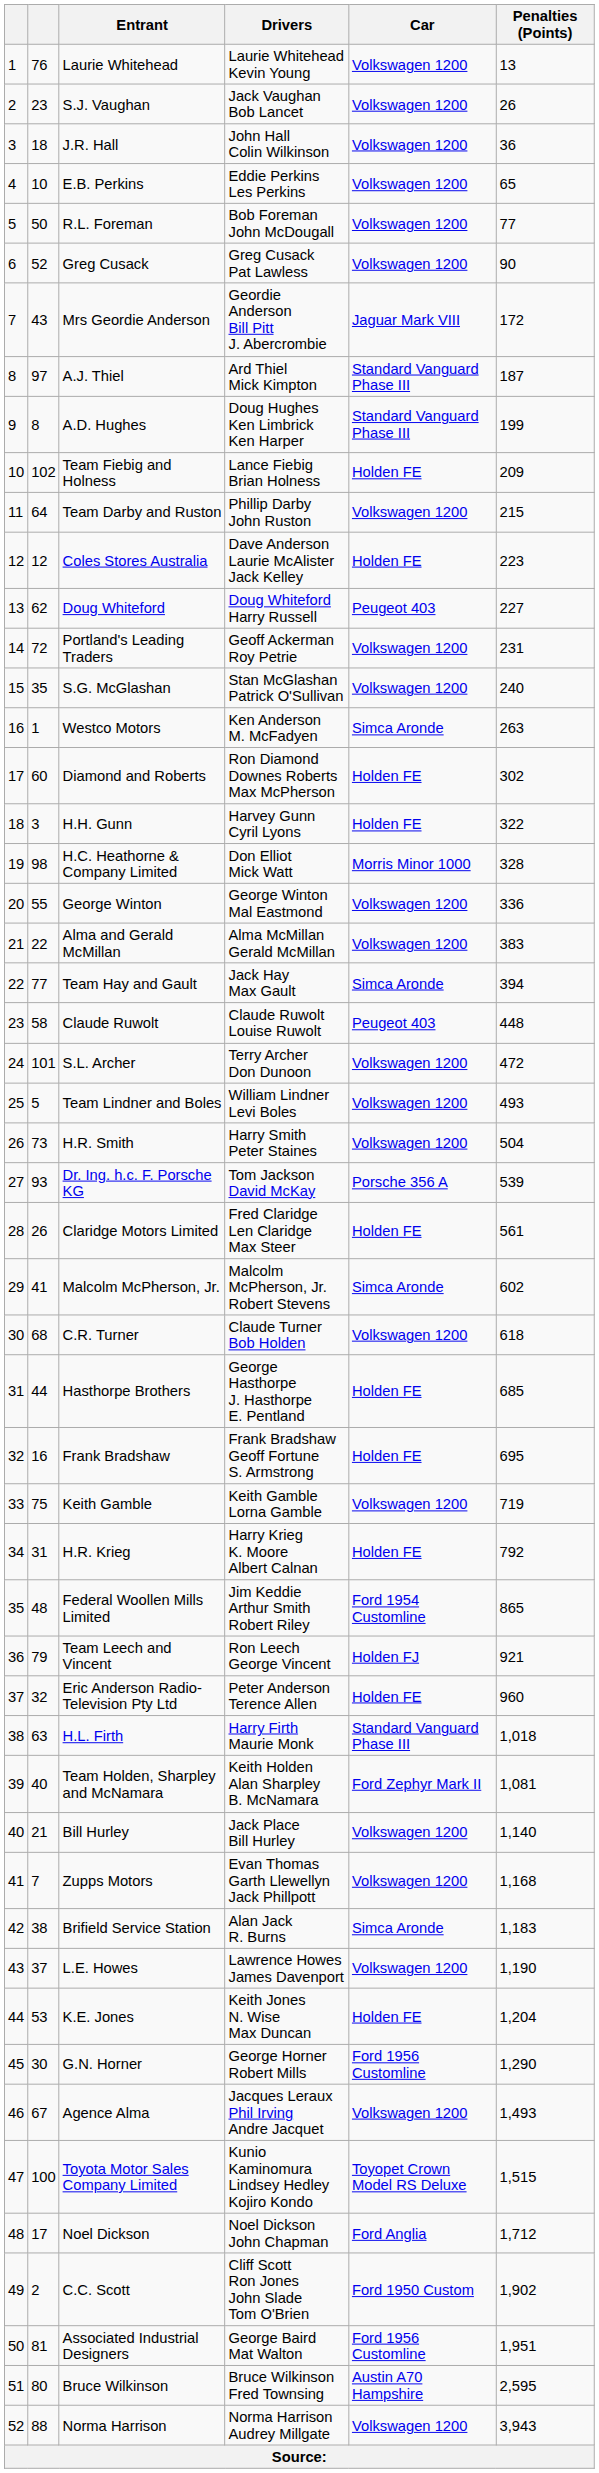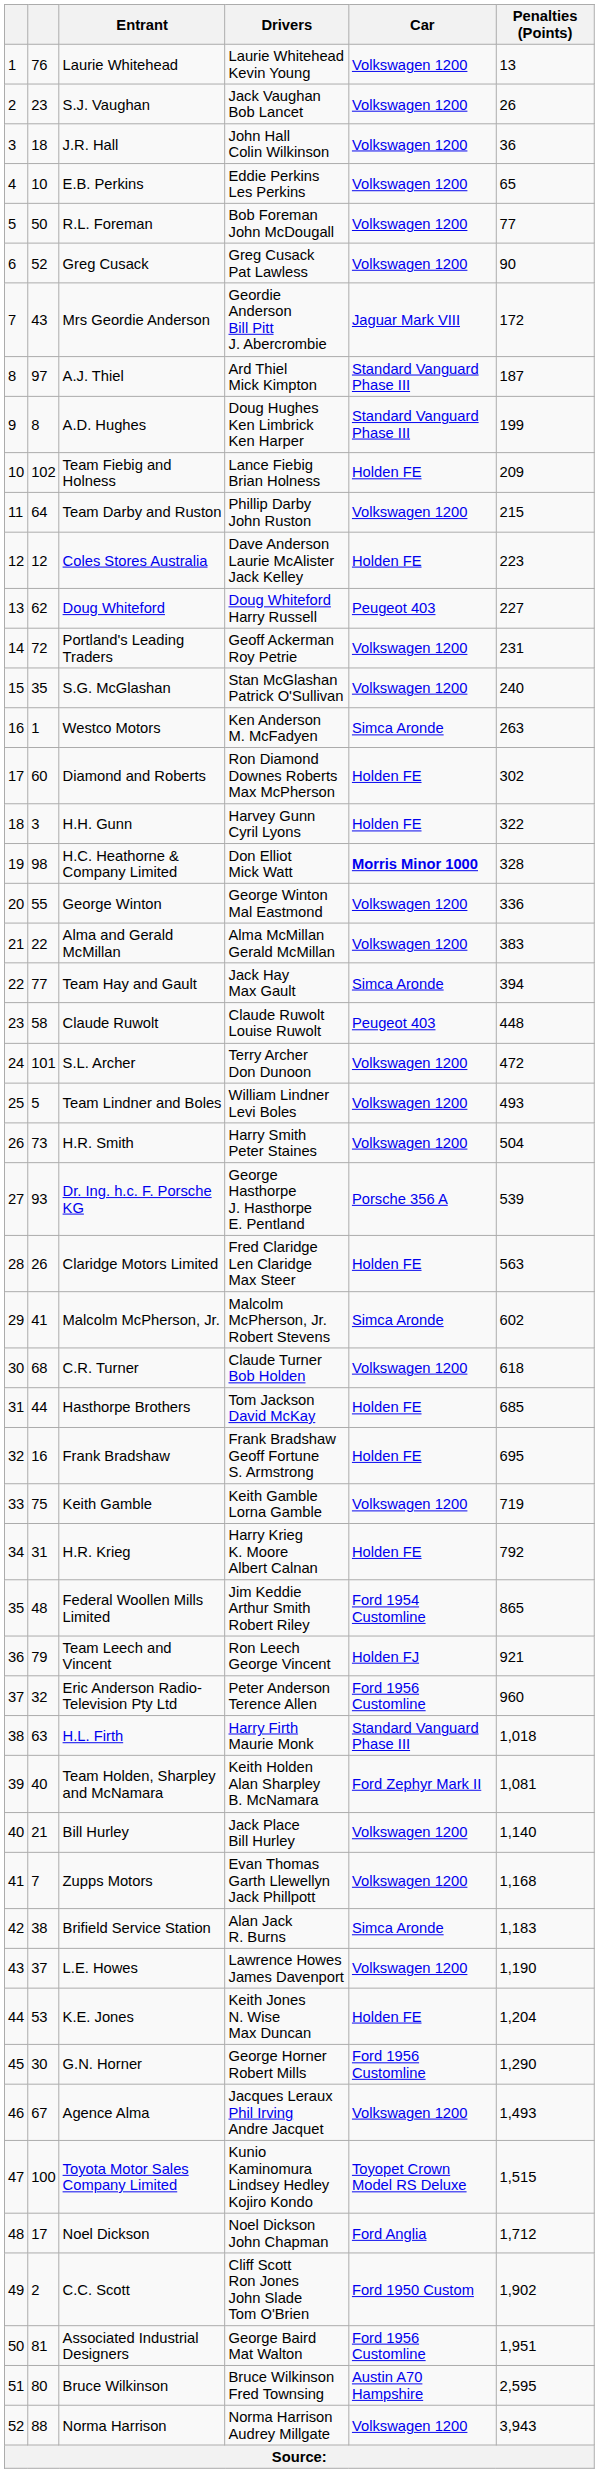H.C. Heathorne & Company Limited | Car: normal -> bold
Dr. Ing. h.c. F. Porsche KG | Drivers: Tom Jackson David McKay -> George Hasthorpe J. Hasthorpe E. Pentland
Claridge Motors Limited | Penalties (Points): 561 -> 563
Hasthorpe Brothers | Drivers: George Hasthorpe J. Hasthorpe E. Pentland -> Tom Jackson David McKay
Eric Anderson Radio-Television Pty Ltd | Car: Holden FE -> Ford 1956 Customline
